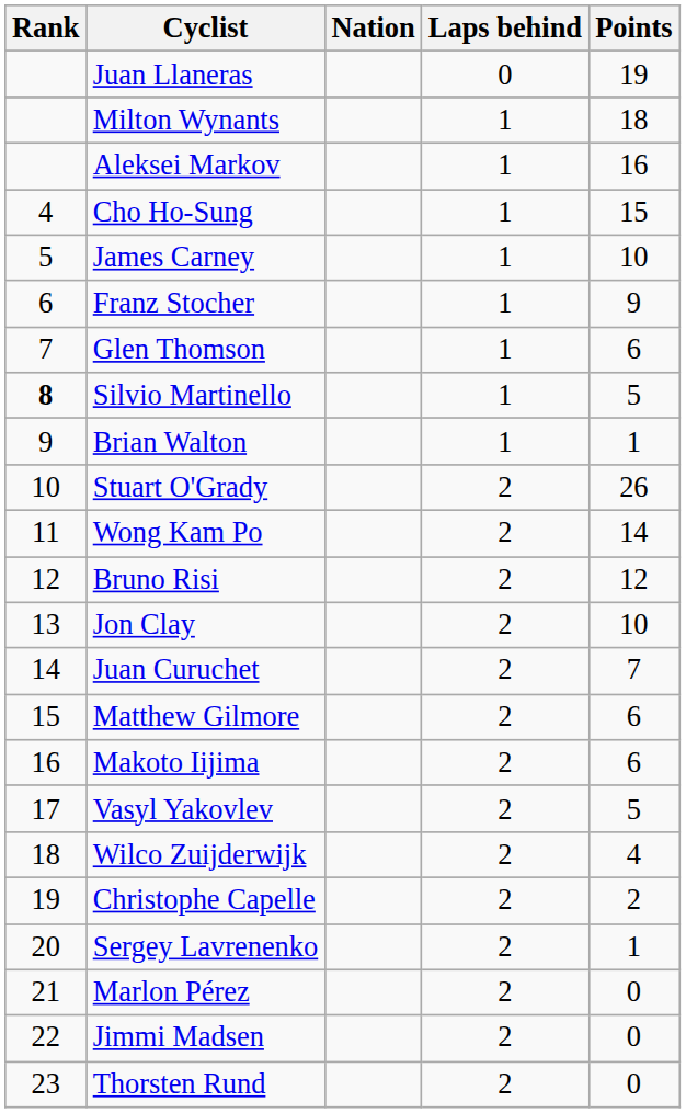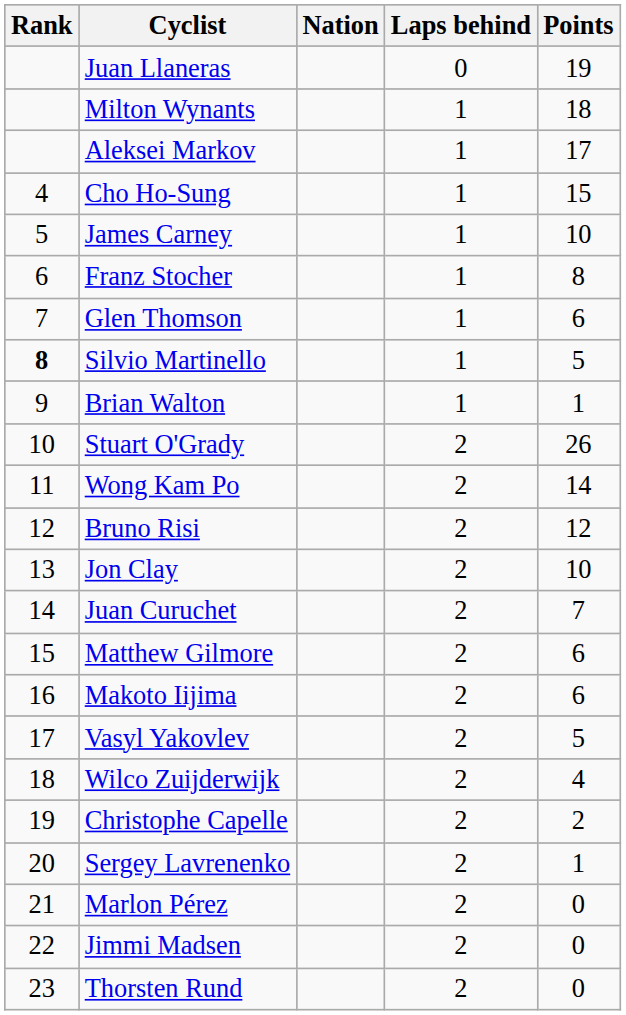Aleksei Markov | Points: 16 -> 17
Franz Stocher | Points: 9 -> 8
